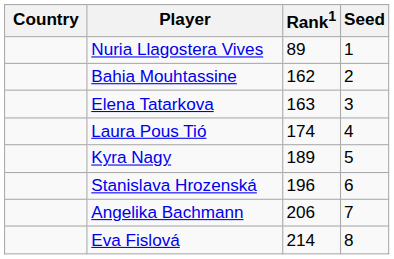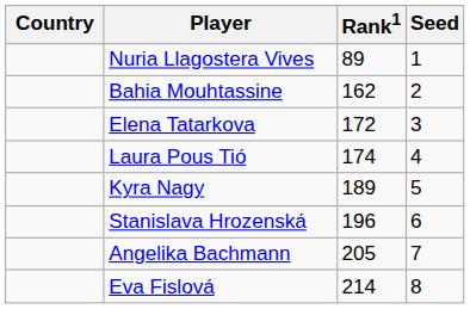Elena Tatarkova | Rank1: 163 -> 172
Angelika Bachmann | Rank1: 206 -> 205
